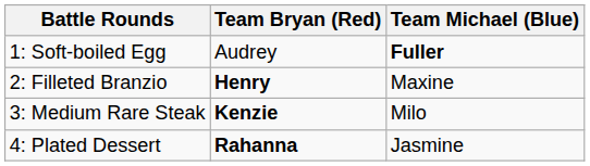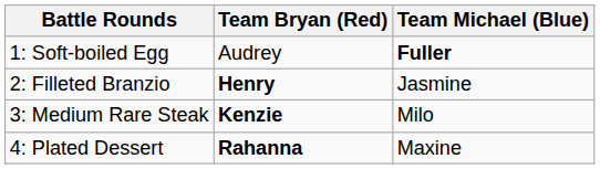2: Filleted Branzio | Team Michael (Blue): Maxine -> Jasmine
4: Plated Dessert | Team Michael (Blue): Jasmine -> Maxine
